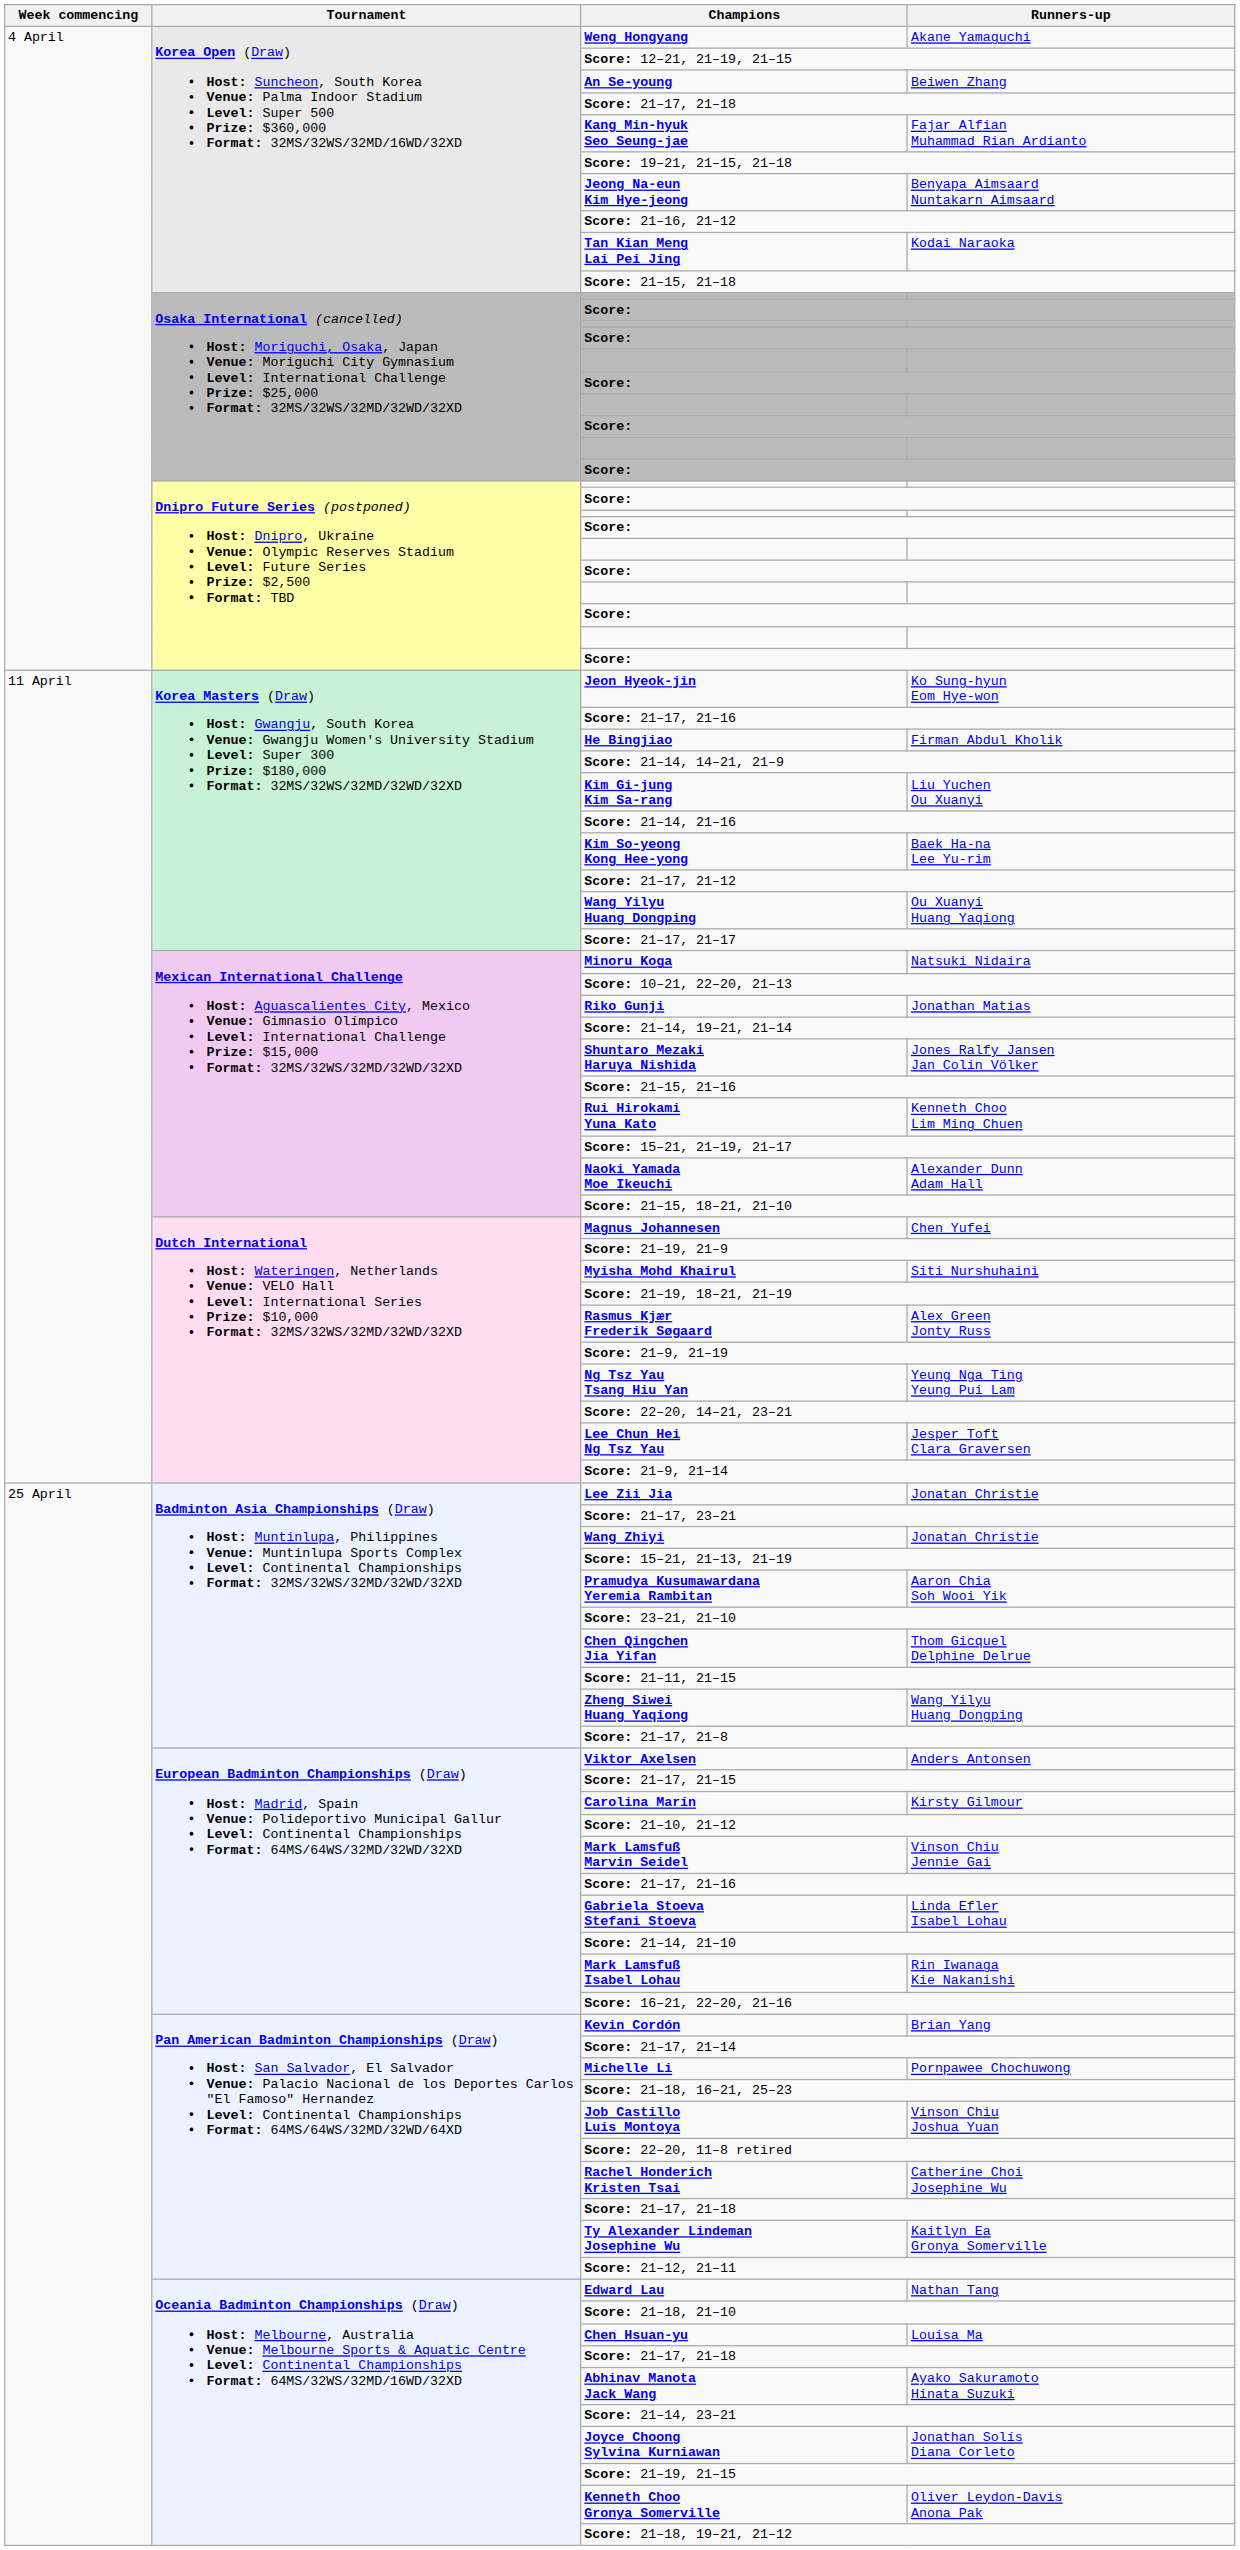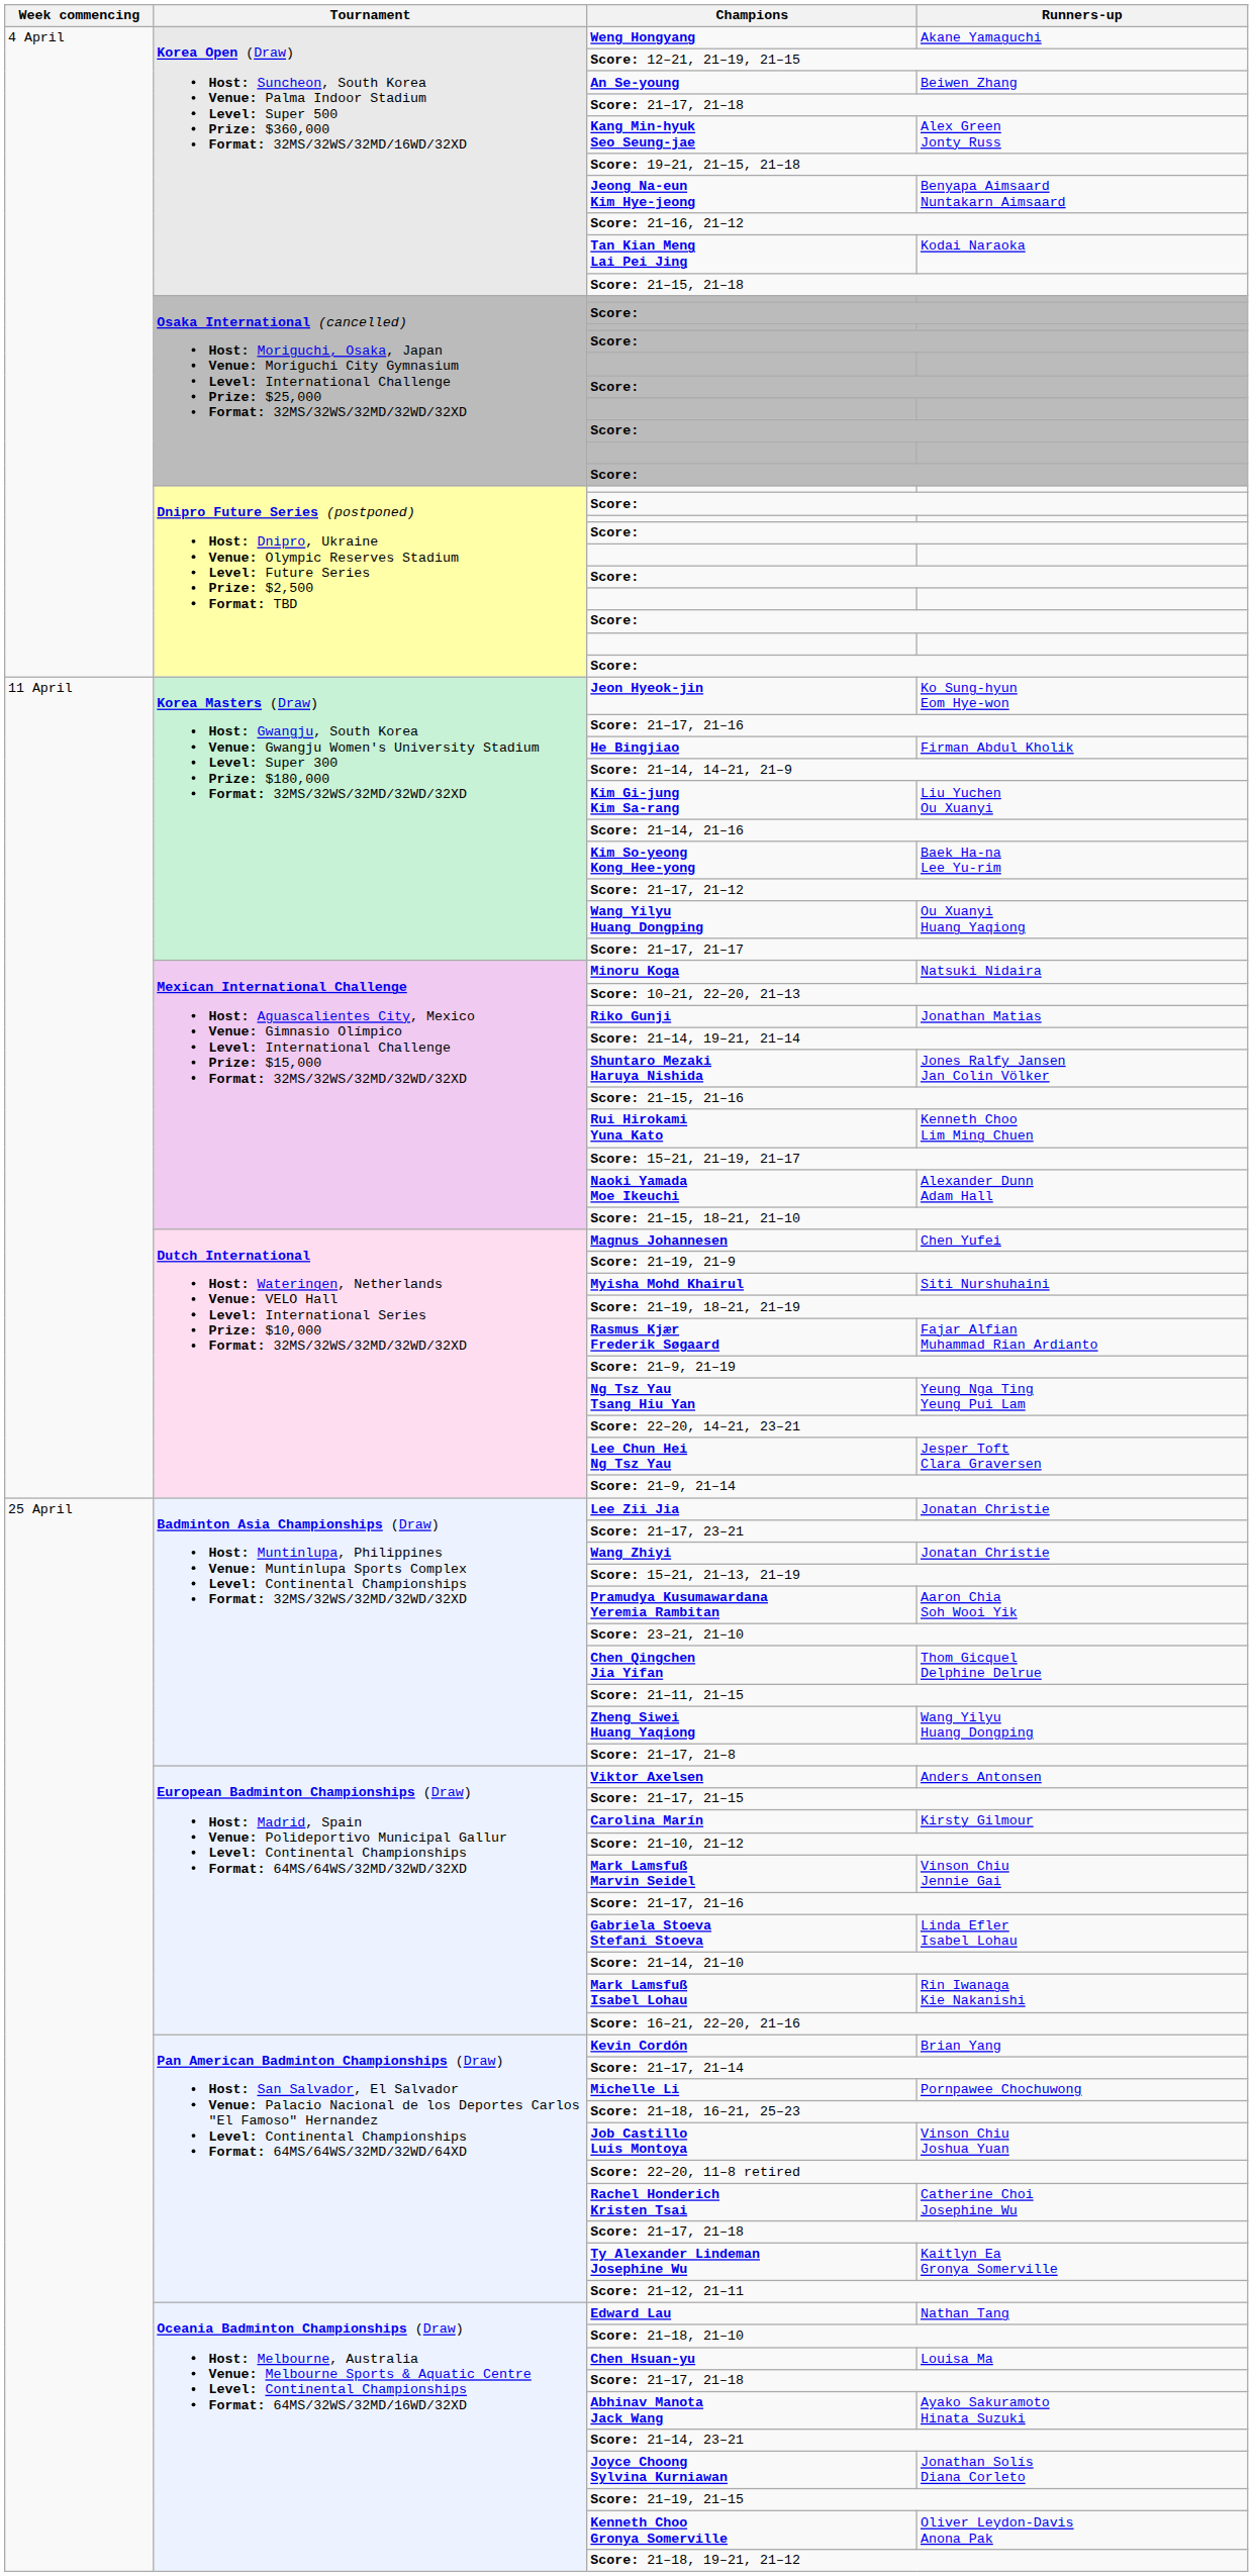Kang Min-hyuk Seo Seung-jae | Runners-up: Fajar Alfian Muhammad Rian Ardianto -> Alex Green Jonty Russ
Rasmus Kjær Frederik Søgaard | Runners-up: Alex Green Jonty Russ -> Fajar Alfian Muhammad Rian Ardianto
